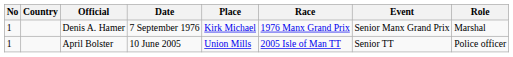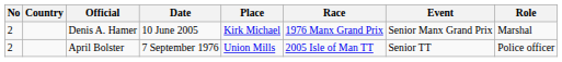Denis A. Hamer | No: 1 -> 2
Denis A. Hamer | Date: 7 September 1976 -> 10 June 2005
April Bolster | No: 1 -> 2
April Bolster | Date: 10 June 2005 -> 7 September 1976
